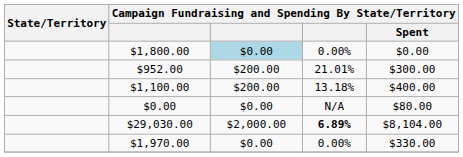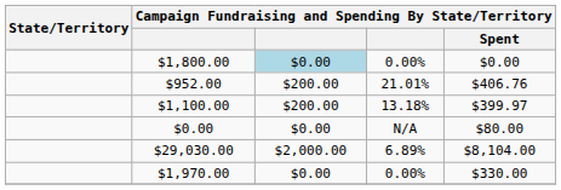$952.00 | Campaign Fundraising and Spending By State/Territory / Spent: $300.00 -> $406.76
$1,100.00 | Campaign Fundraising and Spending By State/Territory / Spent: $400.00 -> $399.97
$29,030.00 | column 4: bold -> normal
